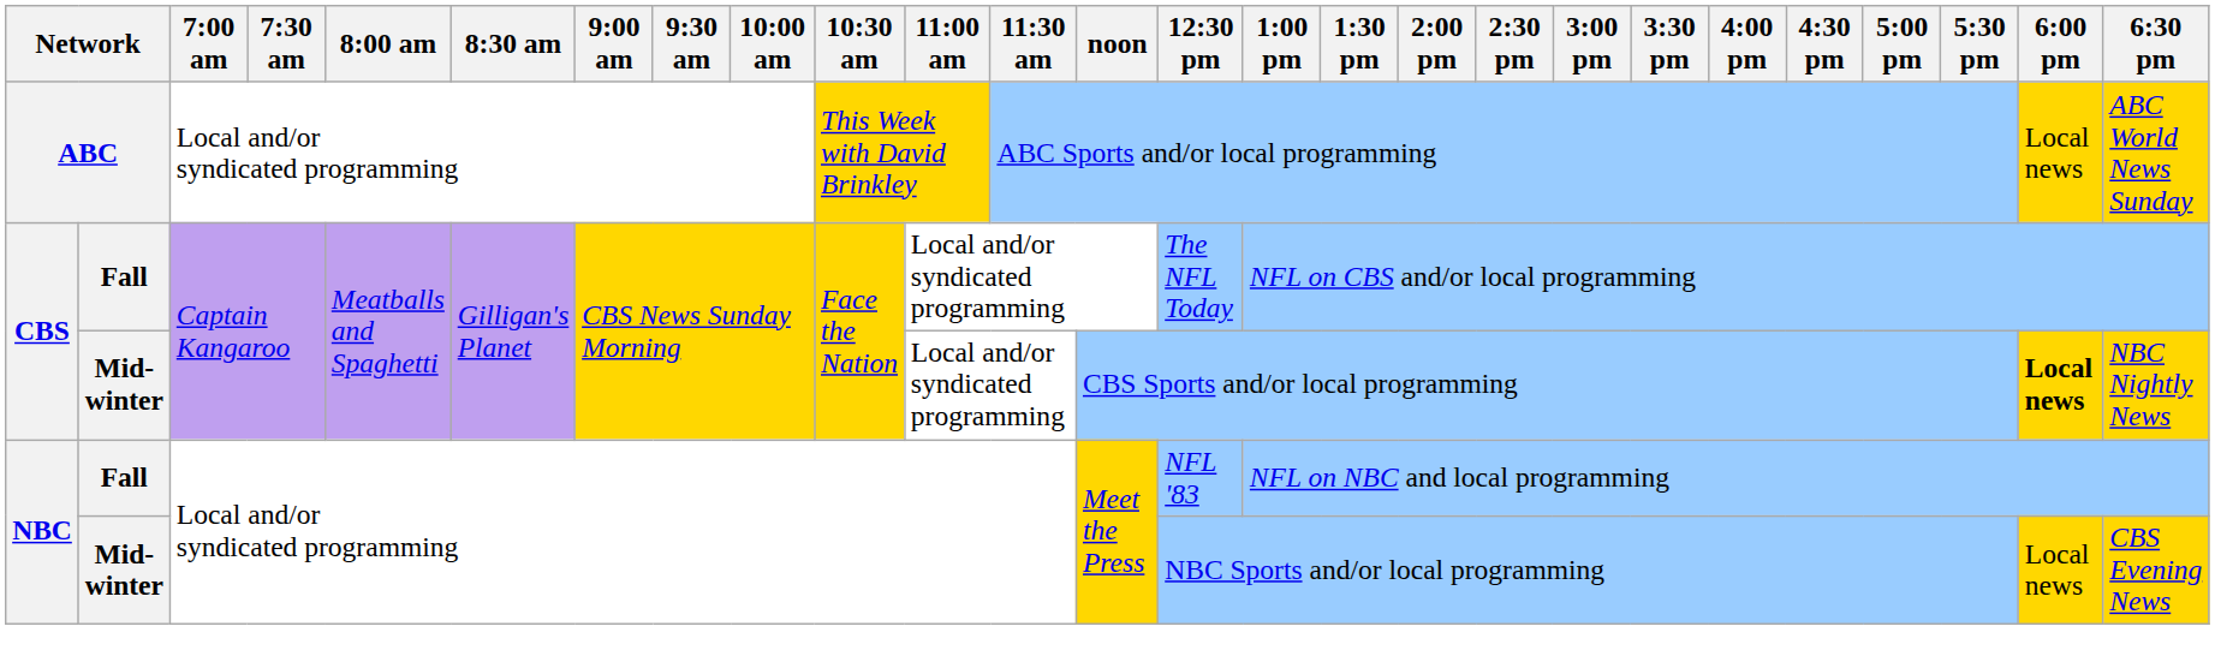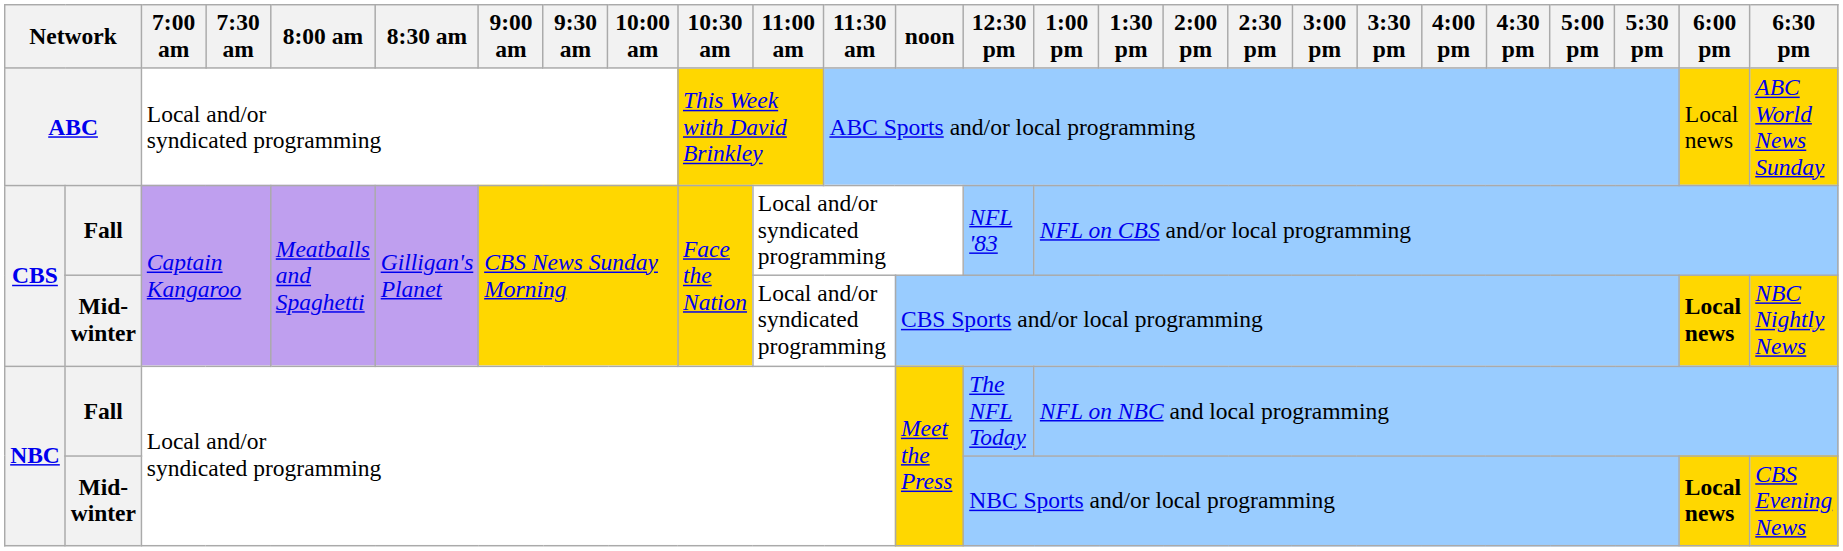CBS / Fall | 12:30 pm: The NFL Today -> NFL '83
NBC / Fall | 12:30 pm: NFL '83 -> The NFL Today
NBC / Mid-winter | 6:00 pm: normal -> bold
